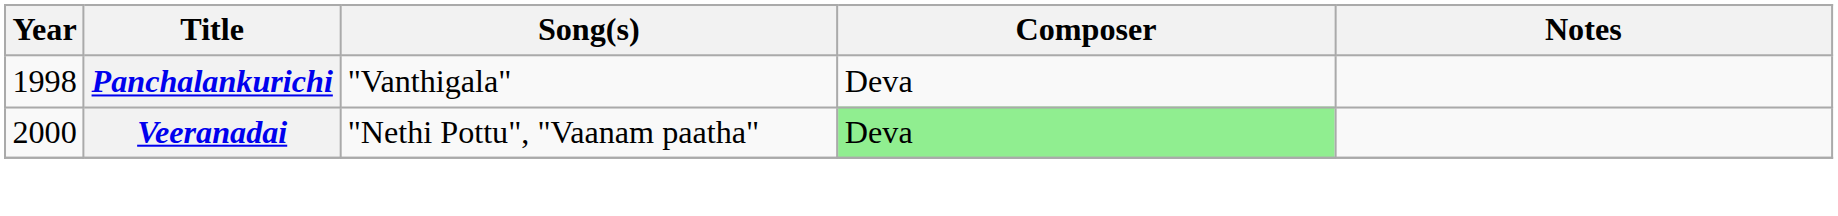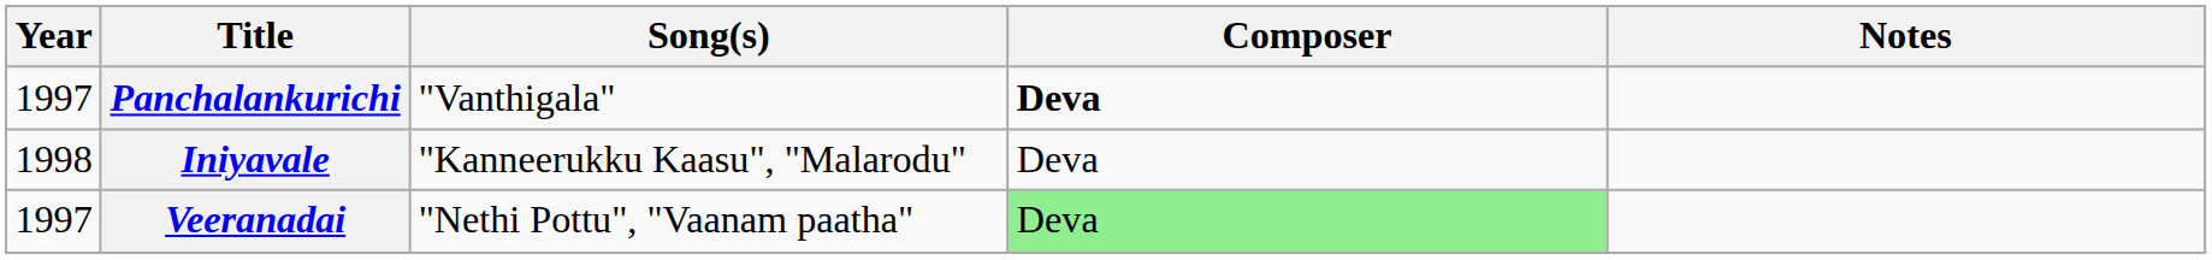Panchalankurichi | Year: 1998 -> 1997
Panchalankurichi | Composer: normal -> bold
+ row: 1998 | Iniyavale | "Kanneerukku Kaasu", "Malarodu" | Deva
Veeranadai | Year: 2000 -> 1997
